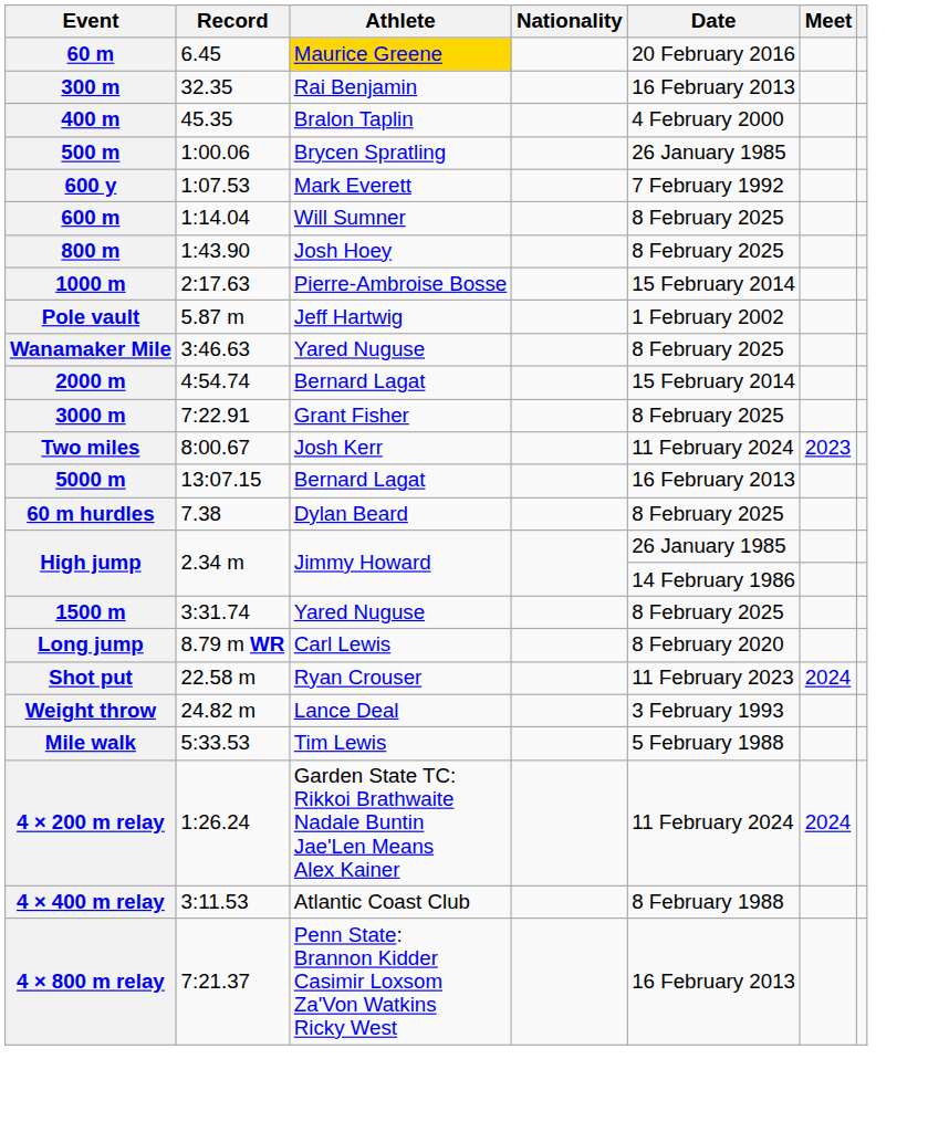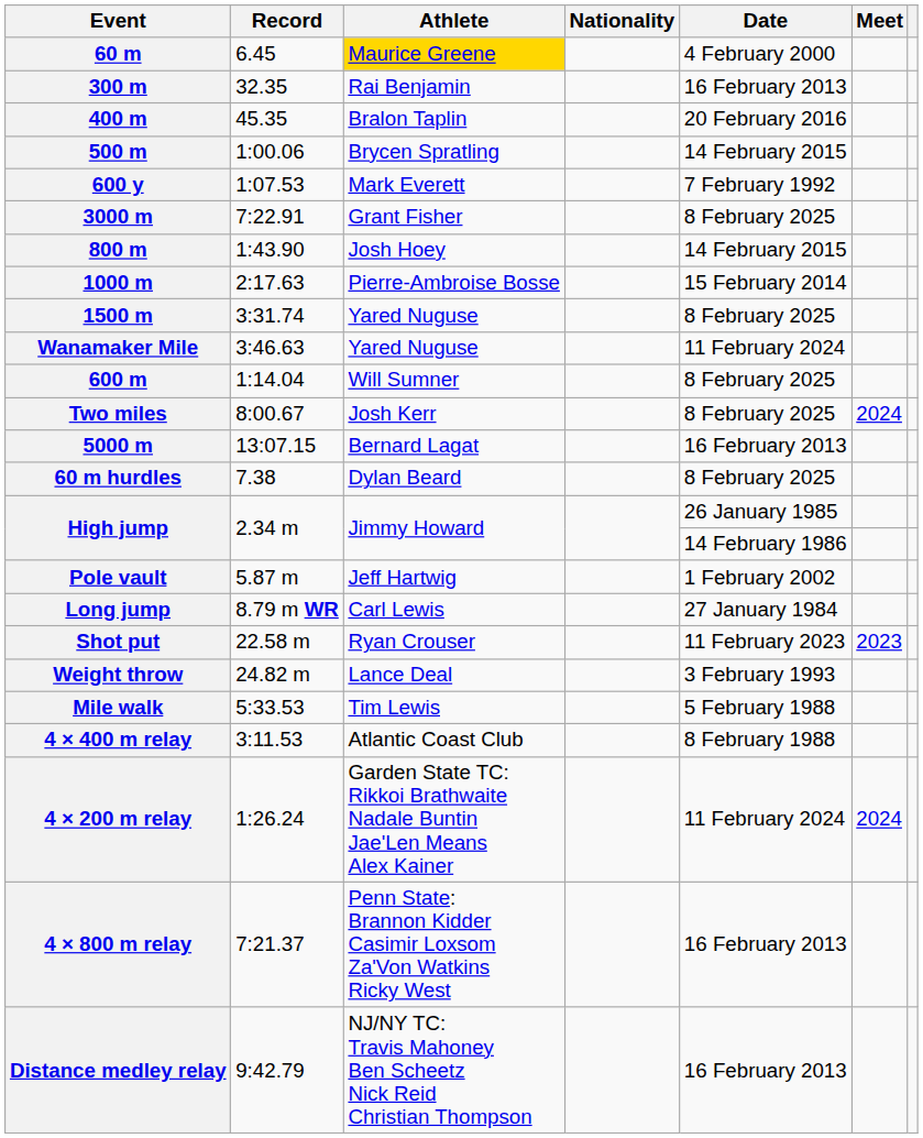60 m | Date: 20 February 2016 -> 4 February 2000
400 m | Date: 4 February 2000 -> 20 February 2016
500 m | Date: 26 January 1985 -> 14 February 2015
rows swapped: 600 m <-> 3000 m
800 m | Date: 8 February 2025 -> 14 February 2015
rows swapped: 1500 m <-> Pole vault
Wanamaker Mile | Date: 8 February 2025 -> 11 February 2024
- row: 2000 m | 4:54.74 | Bernard Lagat | 15 February 2014
Two miles | Date: 11 February 2024 -> 8 February 2025
Two miles | Meet: 2023 -> 2024
Long jump | Date: 8 February 2020 -> 27 January 1984
Shot put | Meet: 2024 -> 2023
rows swapped: 4 × 200 m relay <-> 4 × 400 m relay
+ row: Distance medley relay | 9:42.79 | NJ/NY TC: Travis Mahoney Ben Scheetz Nick Reid Christian Thompson | 16 February 2013
